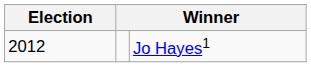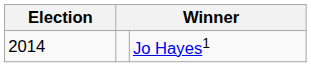Jo Hayes1 | Election: 2012 -> 2014
